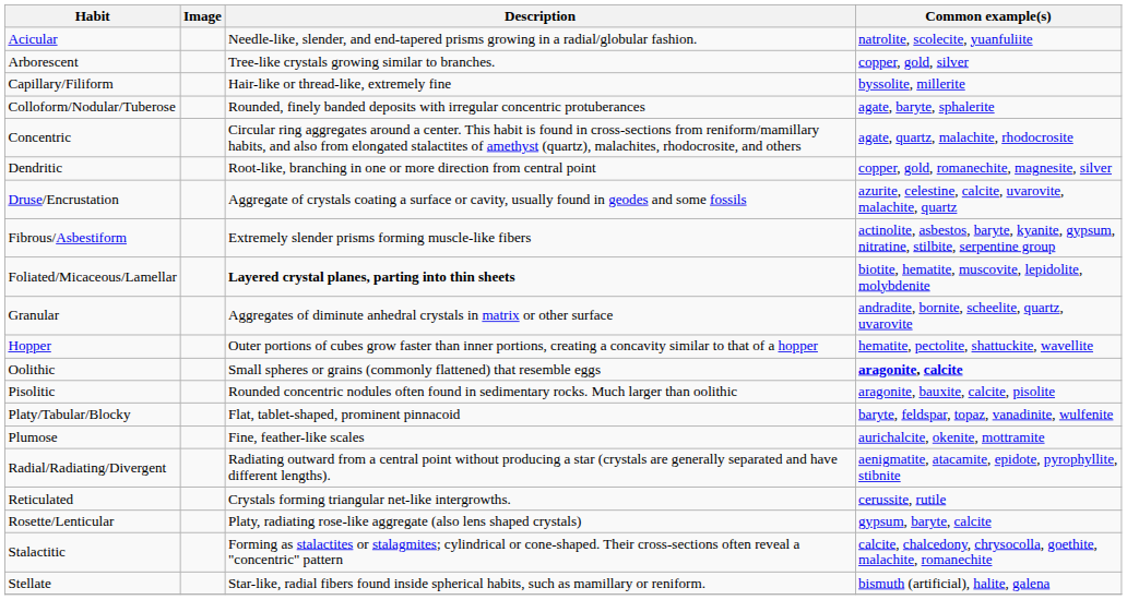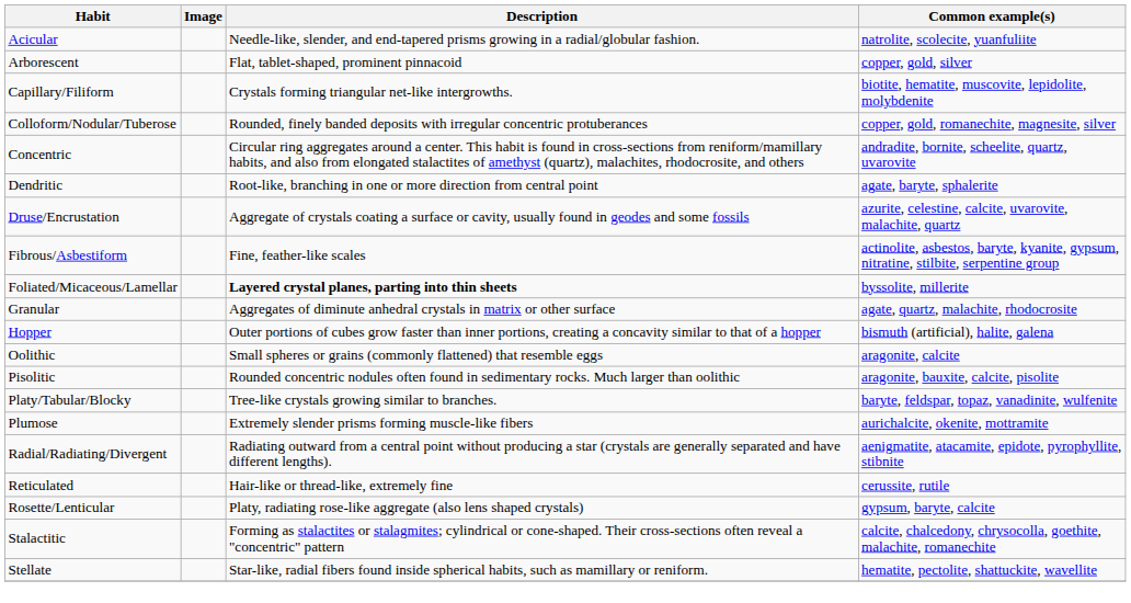Arborescent | Description: Tree-like crystals growing similar to branches. -> Flat, tablet-shaped, prominent pinnacoid
Capillary/Filiform | Description: Hair-like or thread-like, extremely fine -> Crystals forming triangular net-like intergrowths.
Capillary/Filiform | Common example(s): byssolite, millerite -> biotite, hematite, muscovite, lepidolite, molybdenite
Colloform/Nodular/Tuberose | Common example(s): agate, baryte, sphalerite -> copper, gold, romanechite, magnesite, silver
Concentric | Common example(s): agate, quartz, malachite, rhodocrosite -> andradite, bornite, scheelite, quartz, uvarovite
Dendritic | Common example(s): copper, gold, romanechite, magnesite, silver -> agate, baryte, sphalerite
Fibrous/Asbestiform | Description: Extremely slender prisms forming muscle-like fibers -> Fine, feather-like scales
Foliated/Micaceous/Lamellar | Common example(s): biotite, hematite, muscovite, lepidolite, molybdenite -> byssolite, millerite
Granular | Common example(s): andradite, bornite, scheelite, quartz, uvarovite -> agate, quartz, malachite, rhodocrosite
Hopper | Common example(s): hematite, pectolite, shattuckite, wavellite -> bismuth (artificial), halite, galena
Oolithic | Common example(s): bold -> normal
Platy/Tabular/Blocky | Description: Flat, tablet-shaped, prominent pinnacoid -> Tree-like crystals growing similar to branches.
Plumose | Description: Fine, feather-like scales -> Extremely slender prisms forming muscle-like fibers
Reticulated | Description: Crystals forming triangular net-like intergrowths. -> Hair-like or thread-like, extremely fine
Stellate | Common example(s): bismuth (artificial), halite, galena -> hematite, pectolite, shattuckite, wavellite
